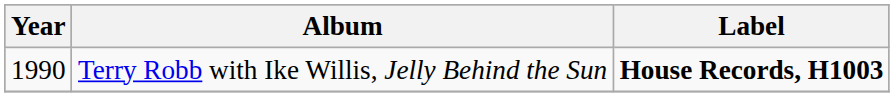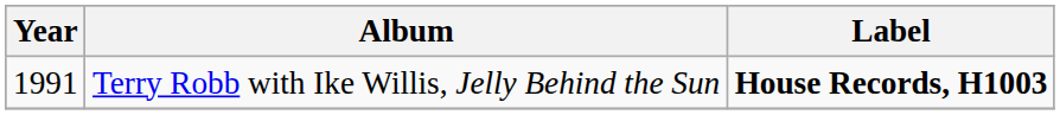Terry Robb with Ike Willis, Jelly Behind the Sun | Year: 1990 -> 1991
